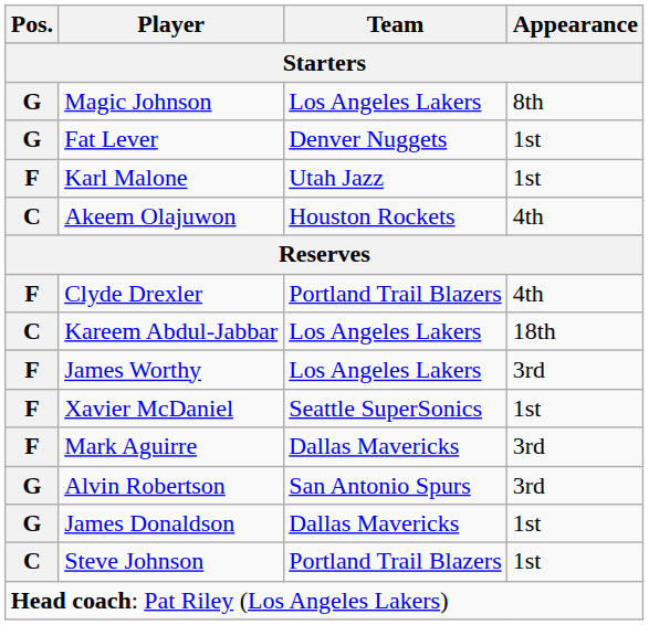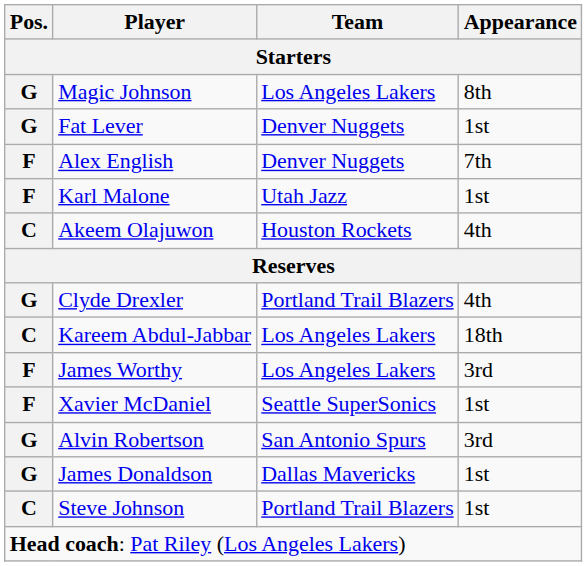+ row: F | Alex English | Denver Nuggets | 7th
Clyde Drexler | Pos.: F -> G
- row: F | Mark Aguirre | Dallas Mavericks | 3rd
